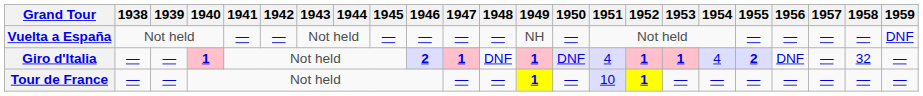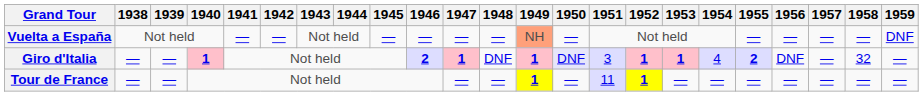Vuelta a España | 1949: no background -> lightsalmon background
Giro d'Italia | 1951: 4 -> 3
Tour de France | 1951: 10 -> 11
